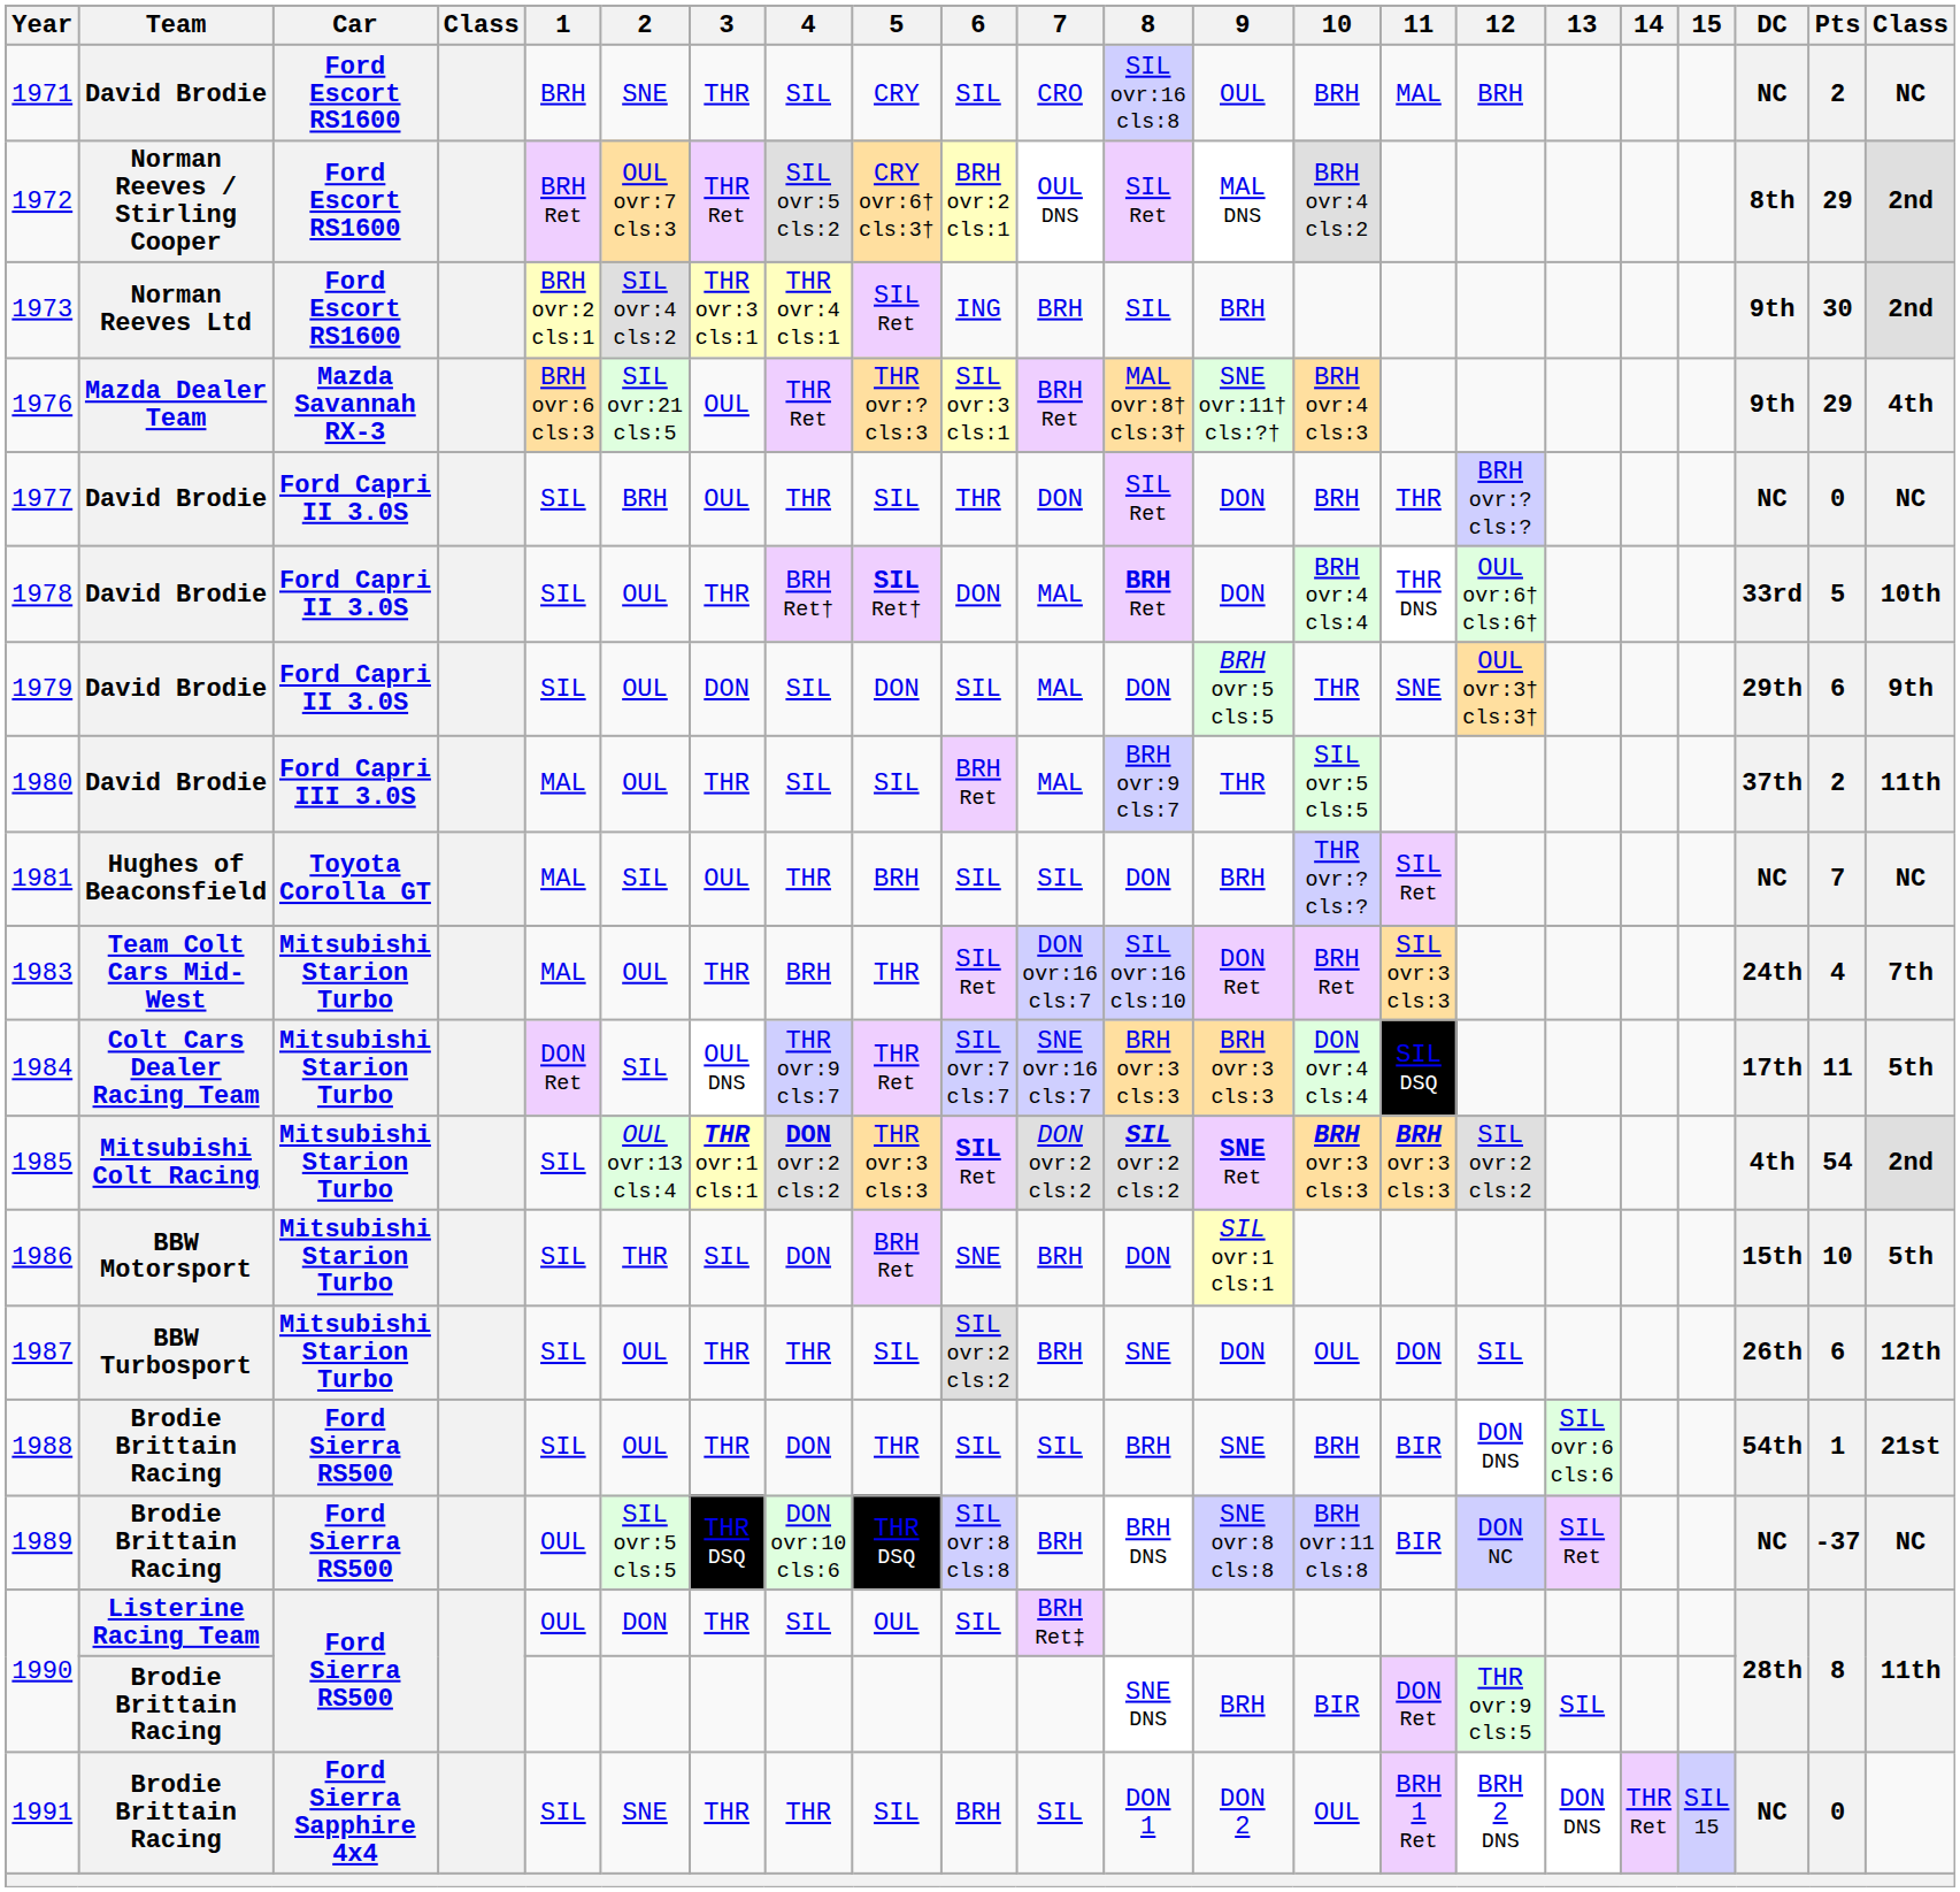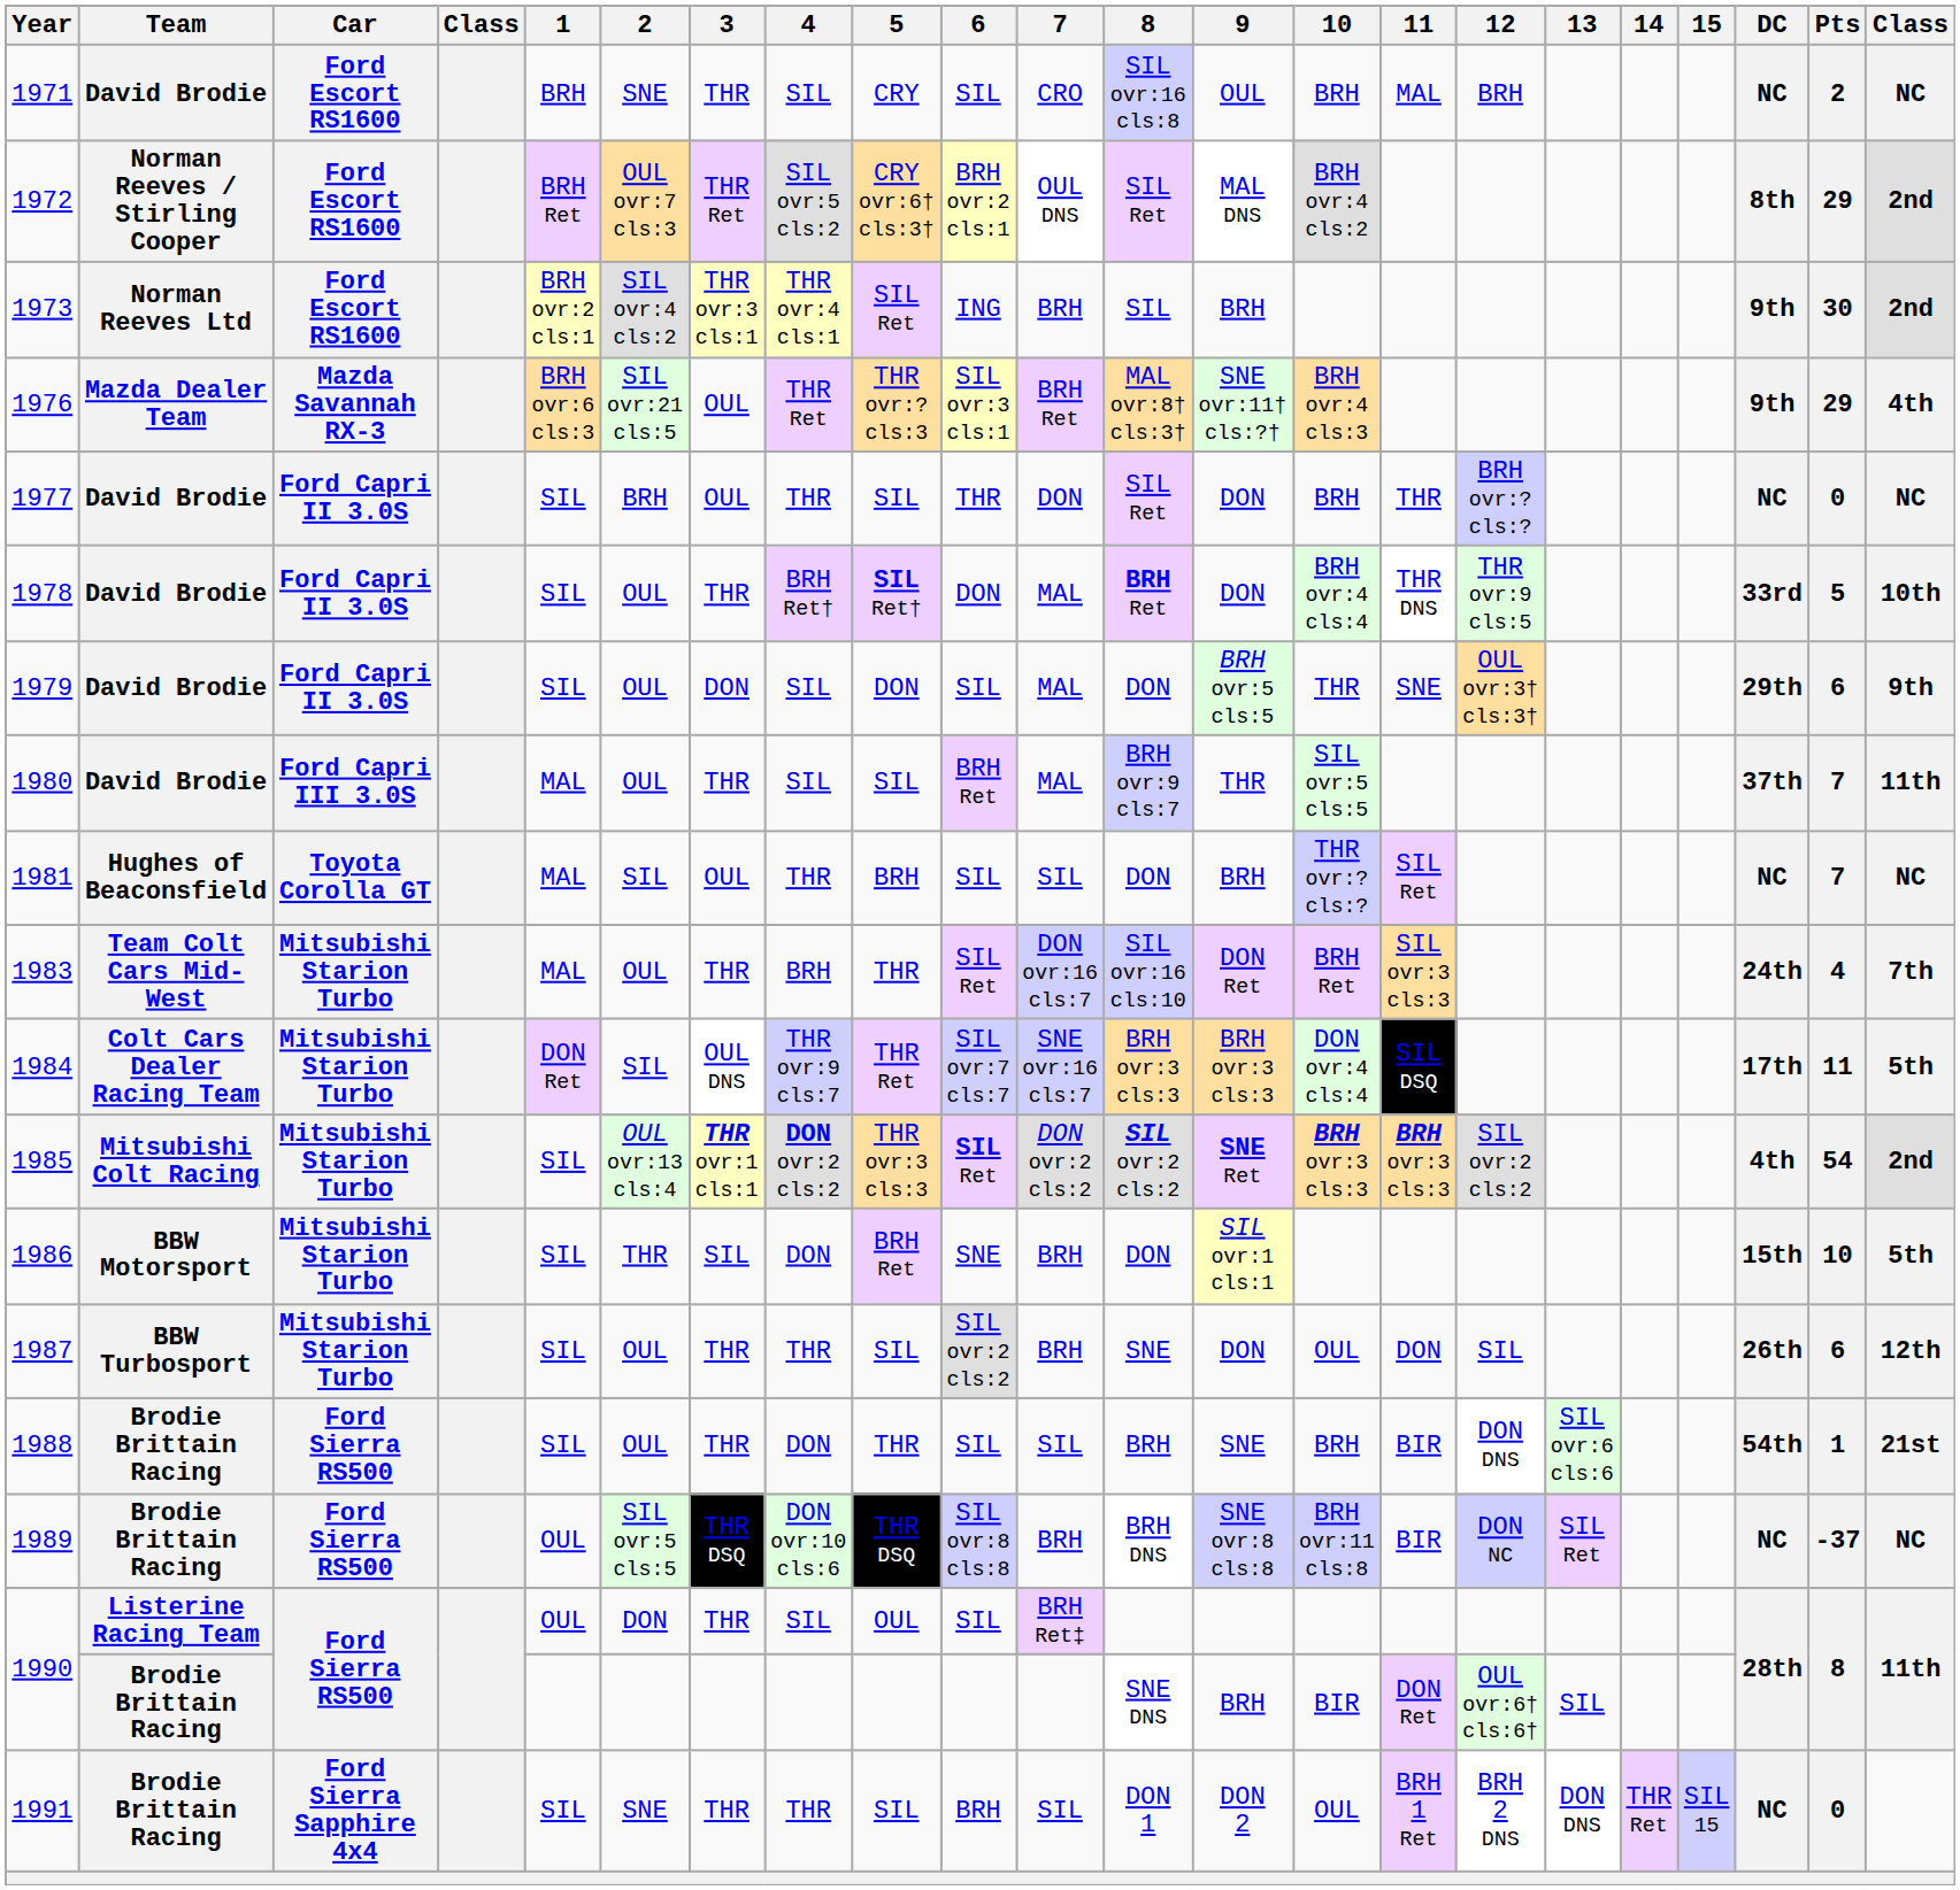1978 | 12: OUL ovr:6† cls:6† -> THR ovr:9 cls:5
1980 | Pts: 2 -> 7
1990 / Brodie Brittain Racing | 12: THR ovr:9 cls:5 -> OUL ovr:6† cls:6†
